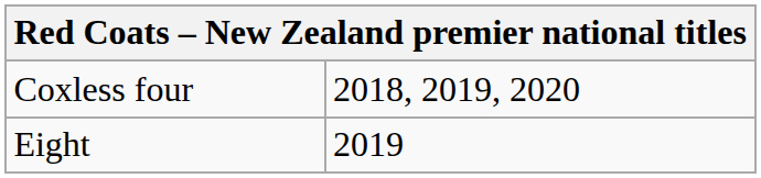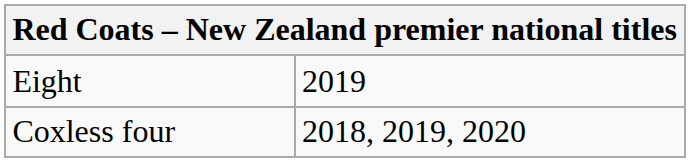rows swapped: Coxless four <-> Eight
